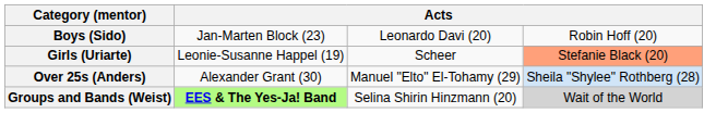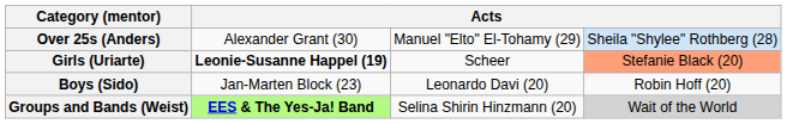rows swapped: Boys (Sido) <-> Over 25s (Anders)
Girls (Uriarte) | column 2: normal -> bold
